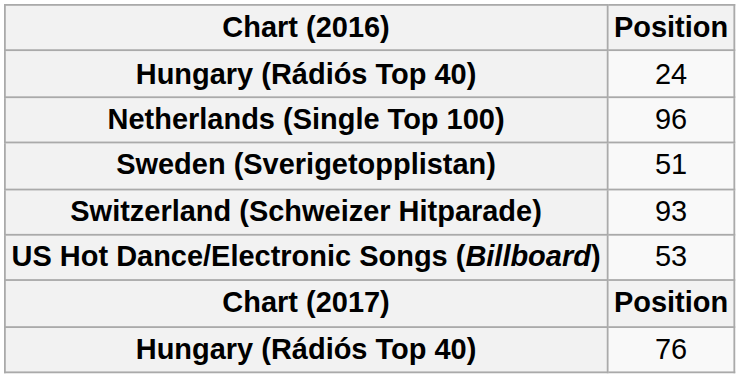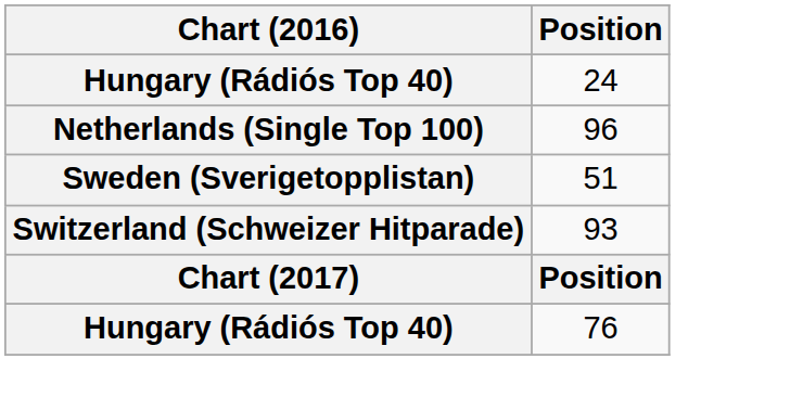- row: US Hot Dance/Electronic Songs (Billboard) | 53
